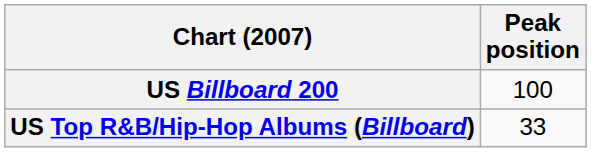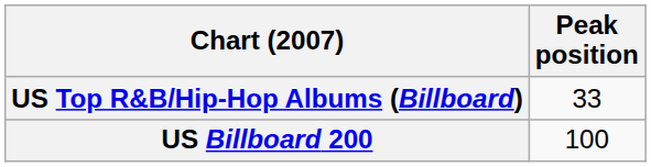rows swapped: US Billboard 200 <-> US Top R&B/Hip-Hop Albums (Billboard)
